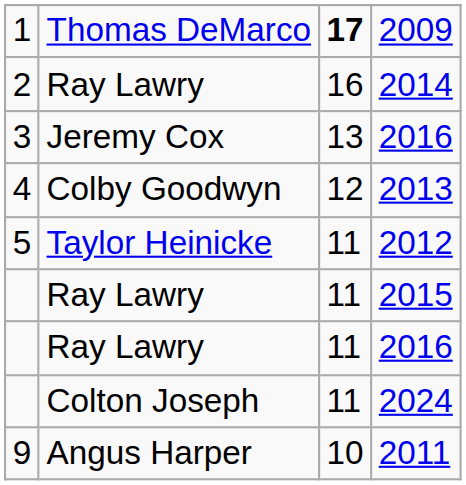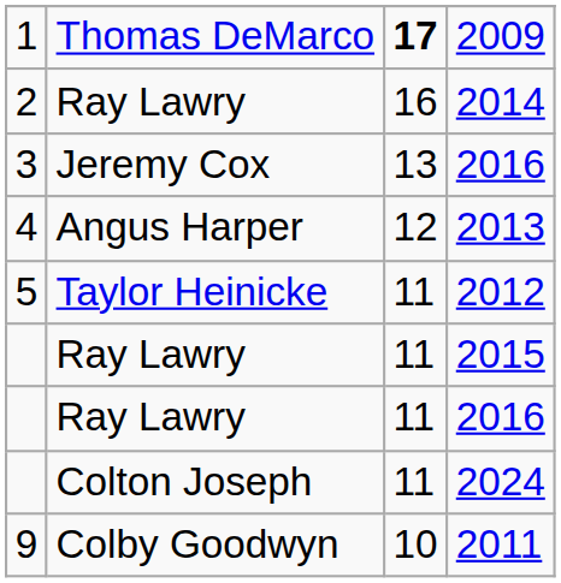2013 | column 2: Colby Goodwyn -> Angus Harper
2011 | column 2: Angus Harper -> Colby Goodwyn
